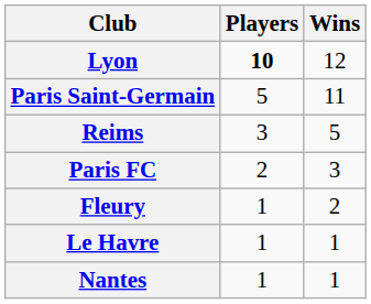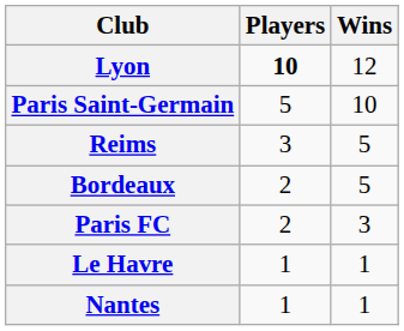Paris Saint-Germain | Wins: 11 -> 10
+ row: Bordeaux | 2 | 5
- row: Fleury | 1 | 2
